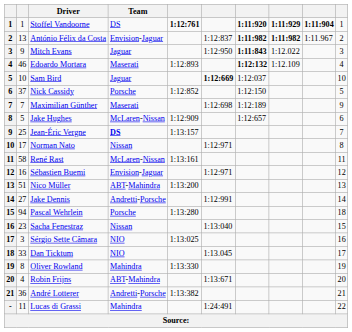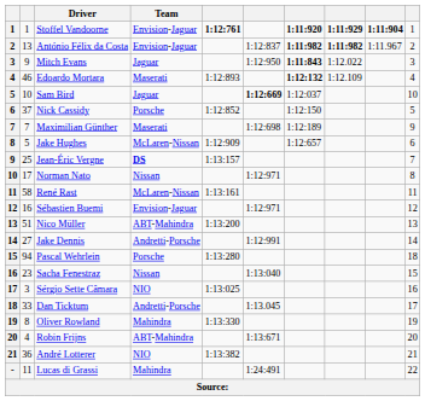Stoffel Vandoorne | Team: DS -> Envision-Jaguar
Dan Ticktum | Team: NIO -> Andretti-Porsche
André Lotterer | Team: Andretti-Porsche -> NIO
